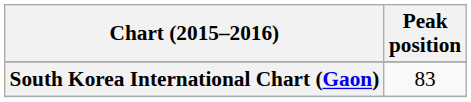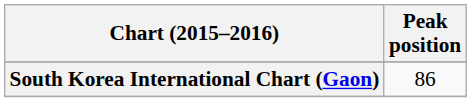South Korea International Chart (Gaon) | Peak position: 83 -> 86
